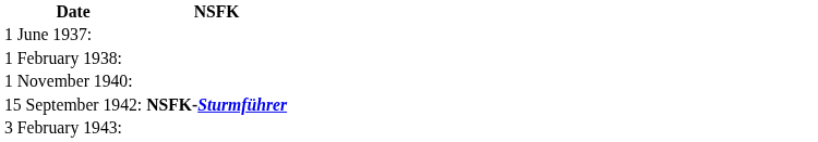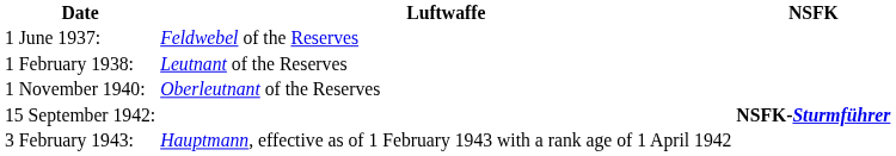+ column: Luftwaffe | Feldwebel of the Reserves | Leutnant of the Reserves | Oberleutnant of the Reserves | Hauptmann, effective as of 1 February 1943 with a rank age of 1 April 1942
